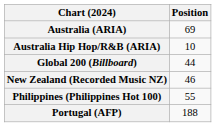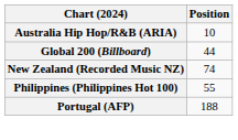- row: Australia (ARIA) | 69
New Zealand (Recorded Music NZ) | Position: 46 -> 74
